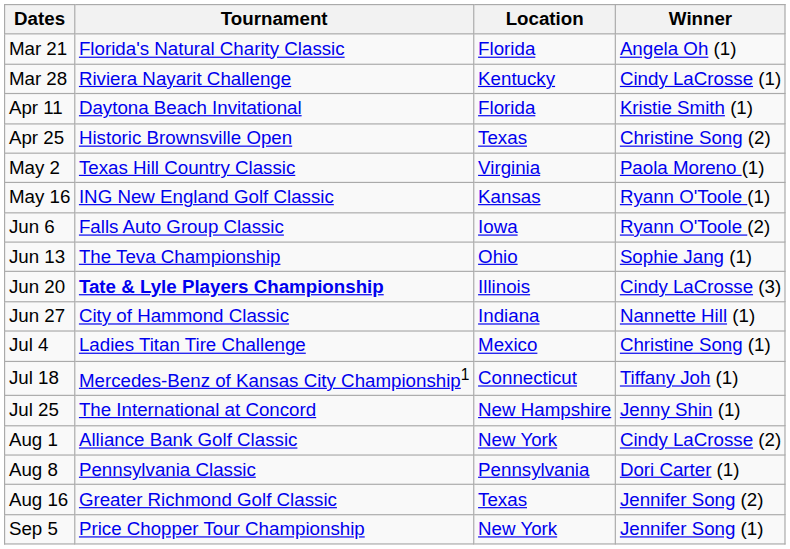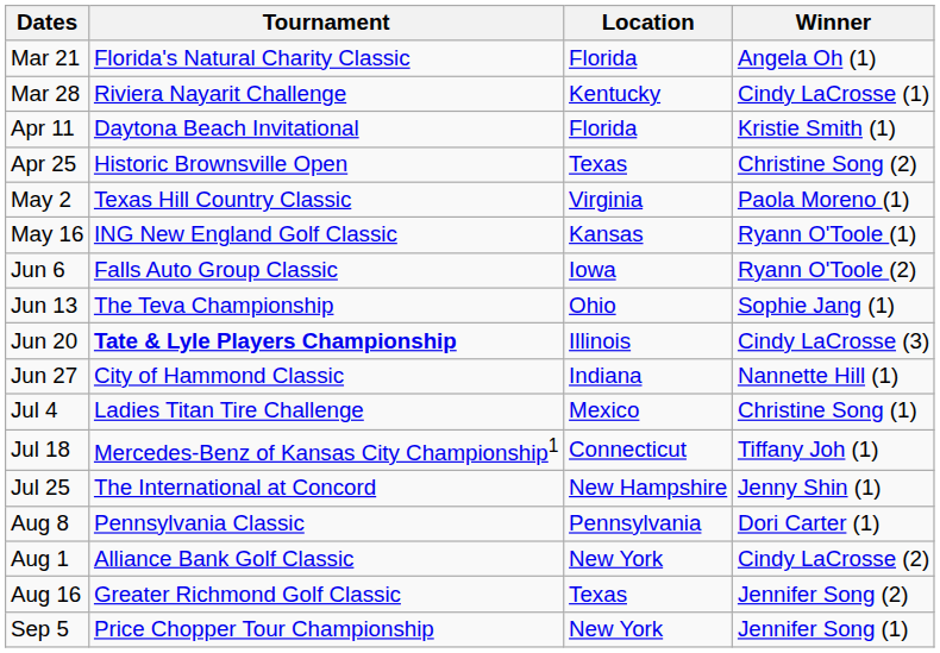rows swapped: Aug 1 <-> Aug 8
